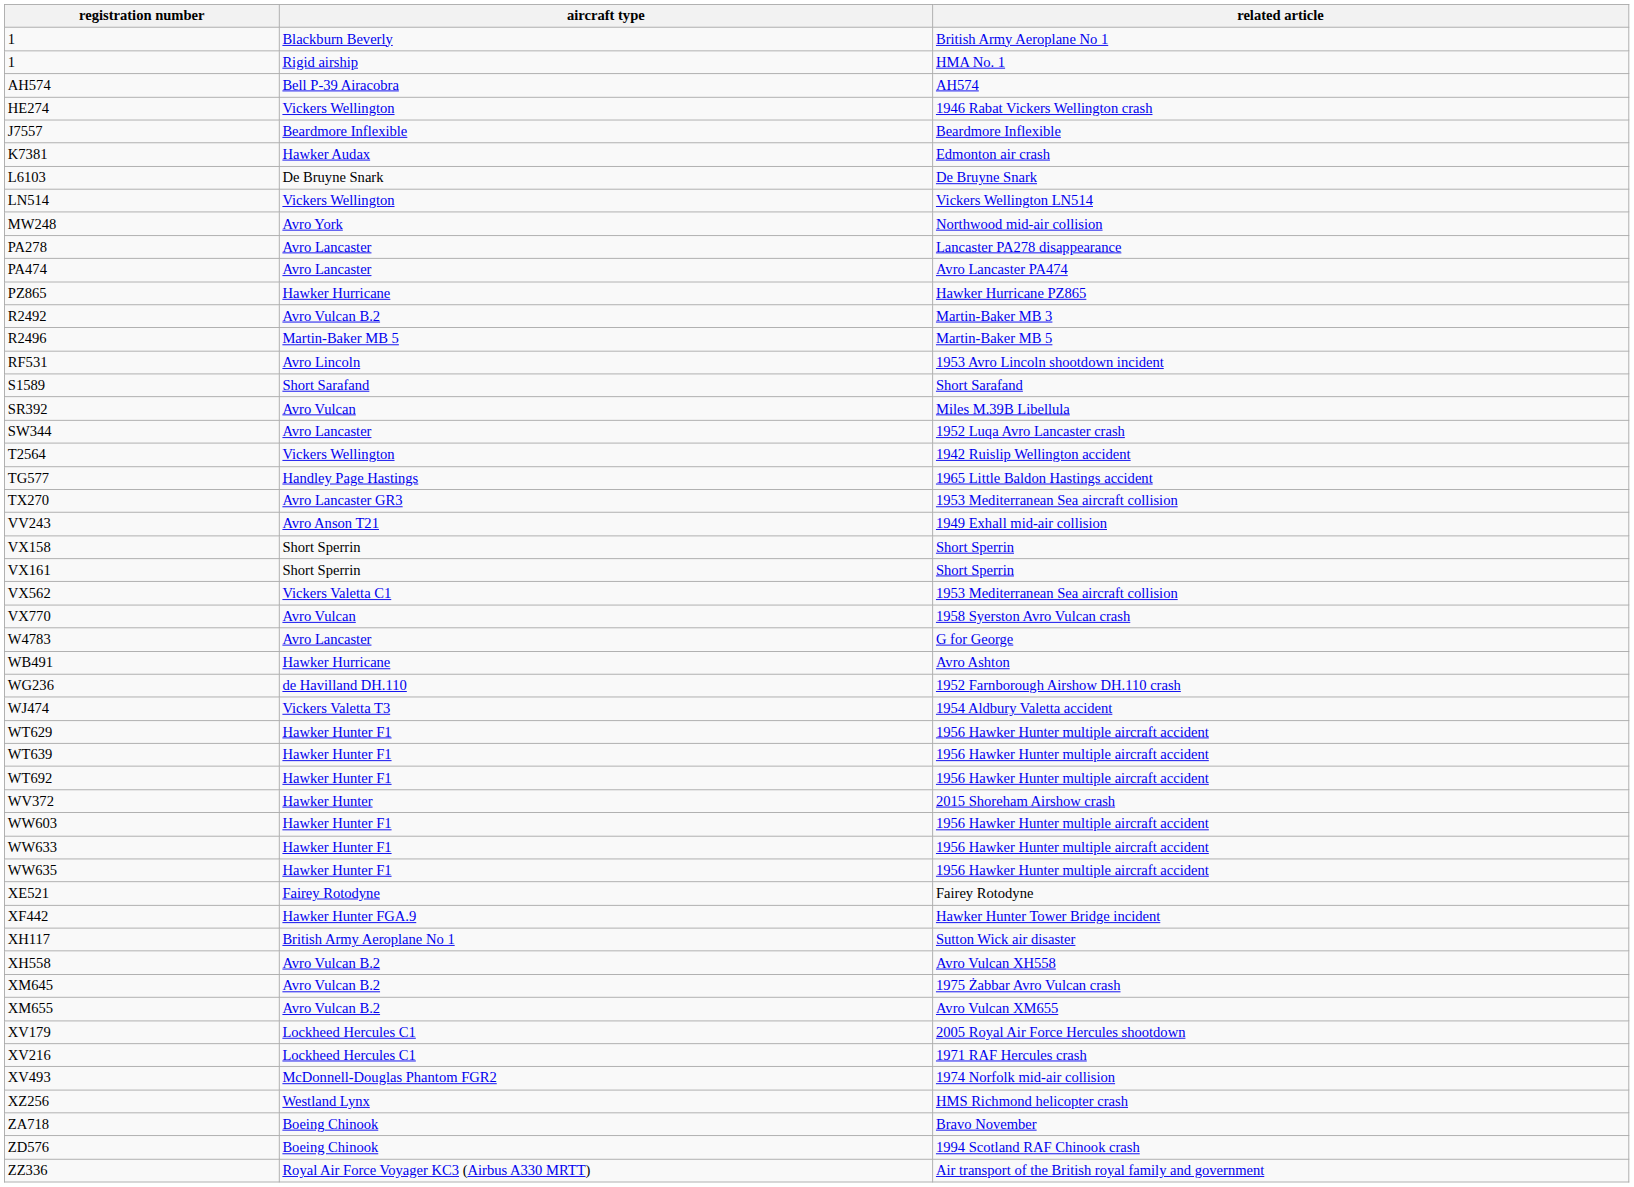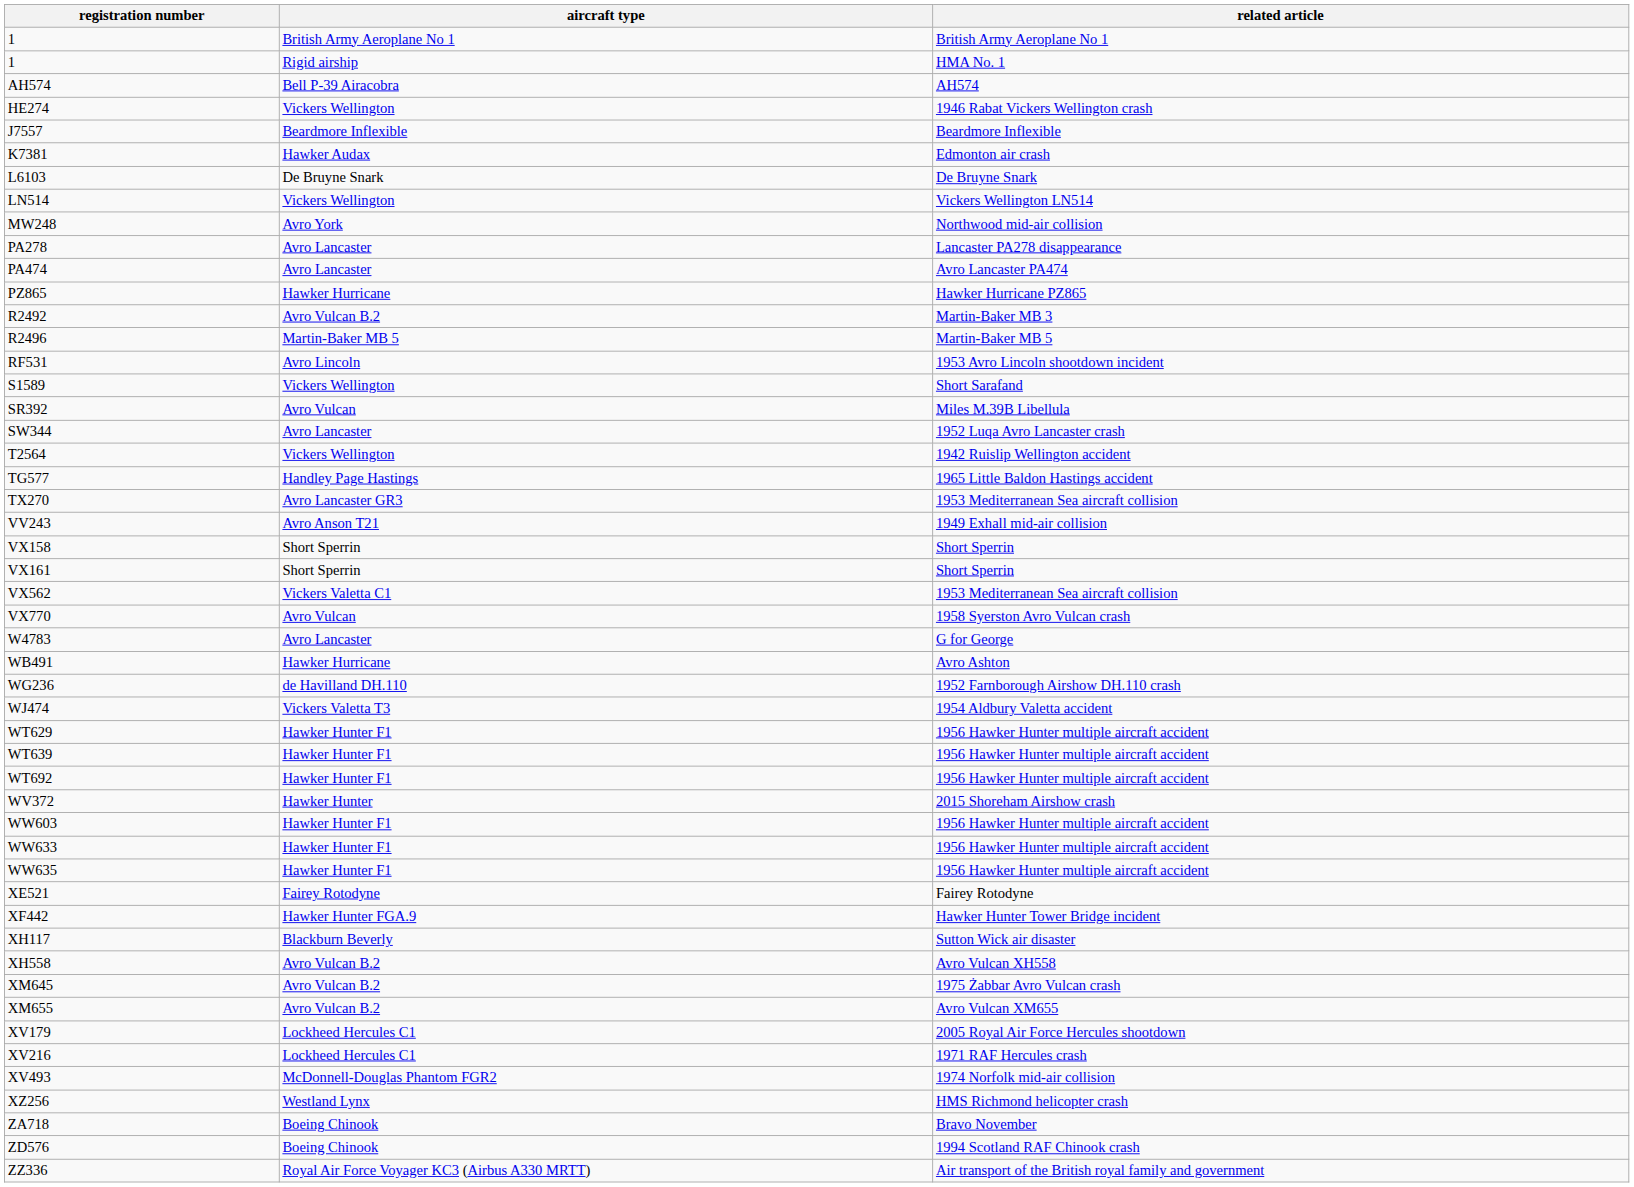1 / British Army Aeroplane No 1 | aircraft type: Blackburn Beverly -> British Army Aeroplane No 1
S1589 | aircraft type: Short Sarafand -> Vickers Wellington
XH117 | aircraft type: British Army Aeroplane No 1 -> Blackburn Beverly
